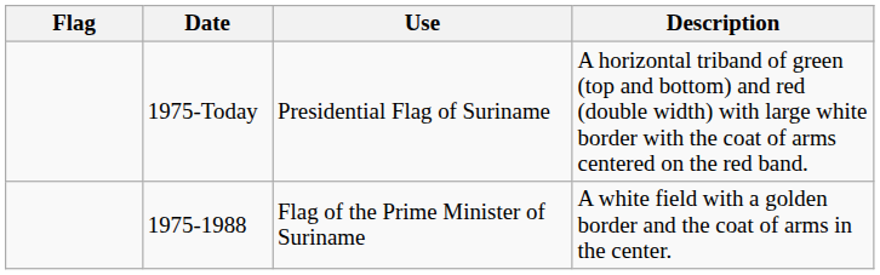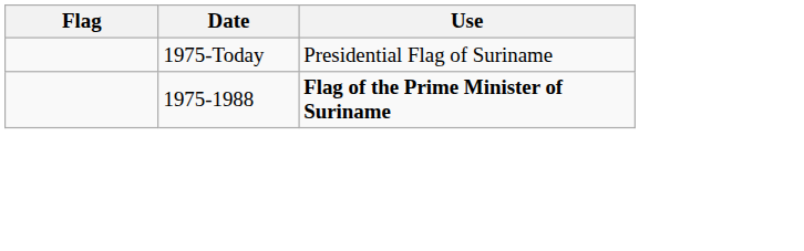- column: Description | A horizontal triband of green (top and bottom) and red (double width) with large white border with the coat of arms centered on the red band. | A white field with a golden border and the coat of arms in the center.
1975-1988 | Use: normal -> bold
